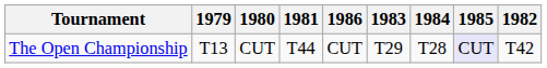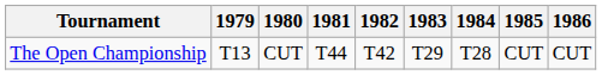columns swapped: 1982 <-> 1986
The Open Championship | 1985: lavender background -> no background
